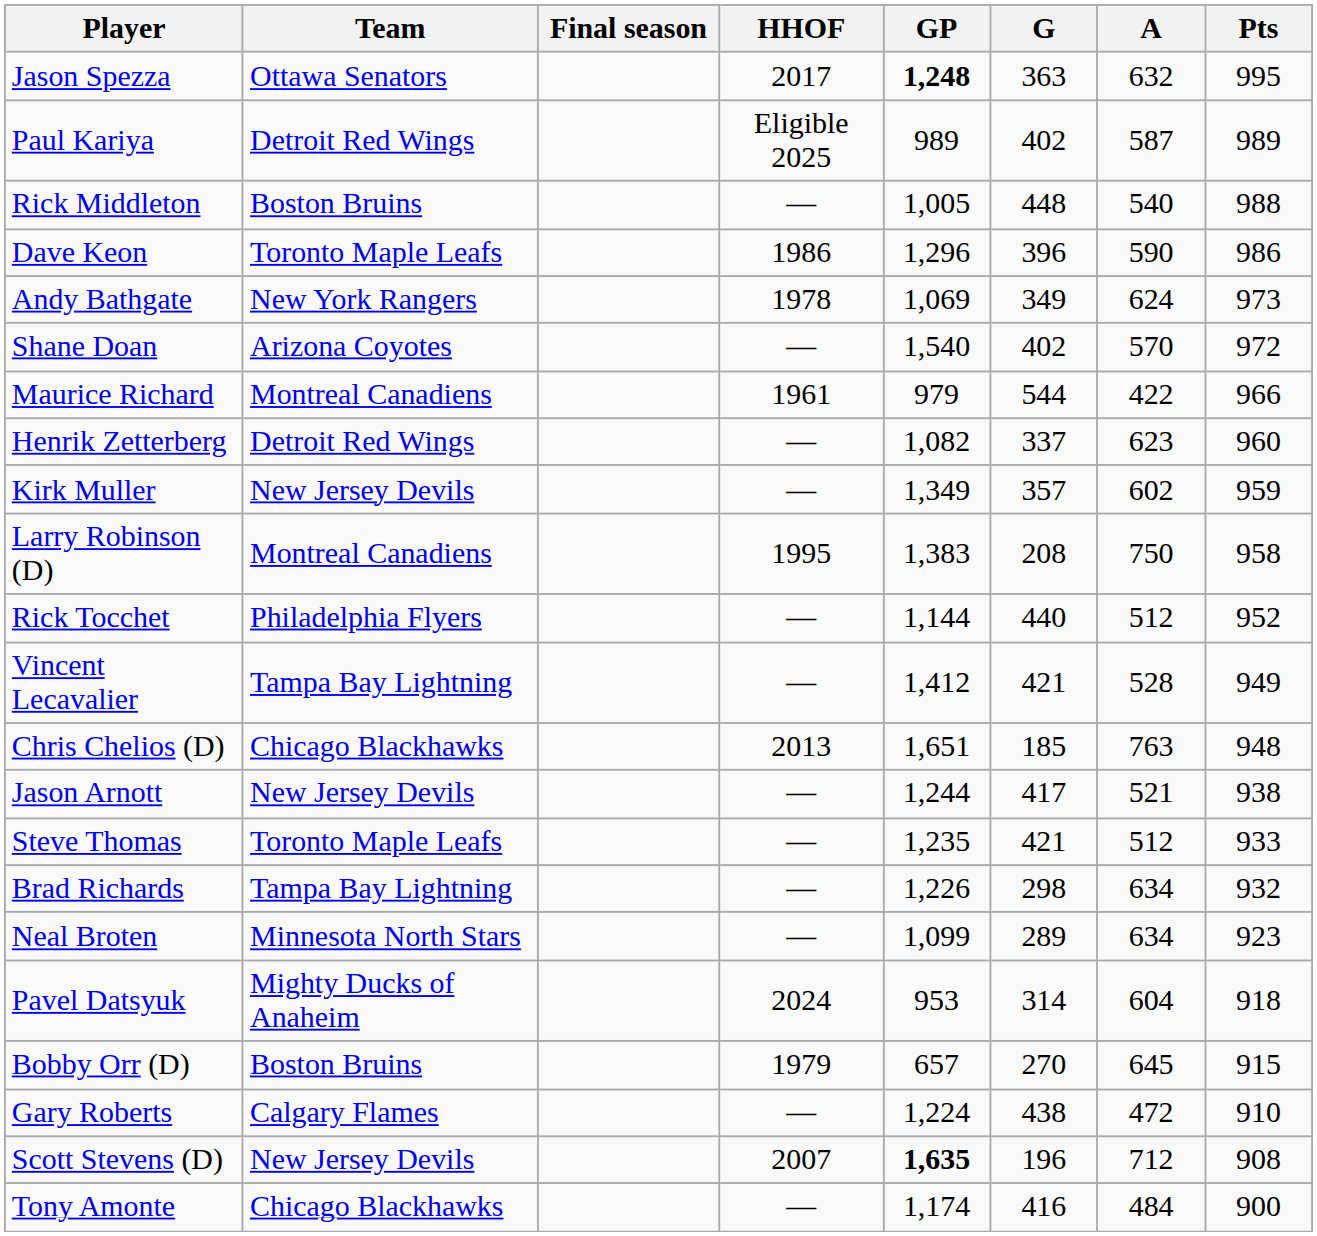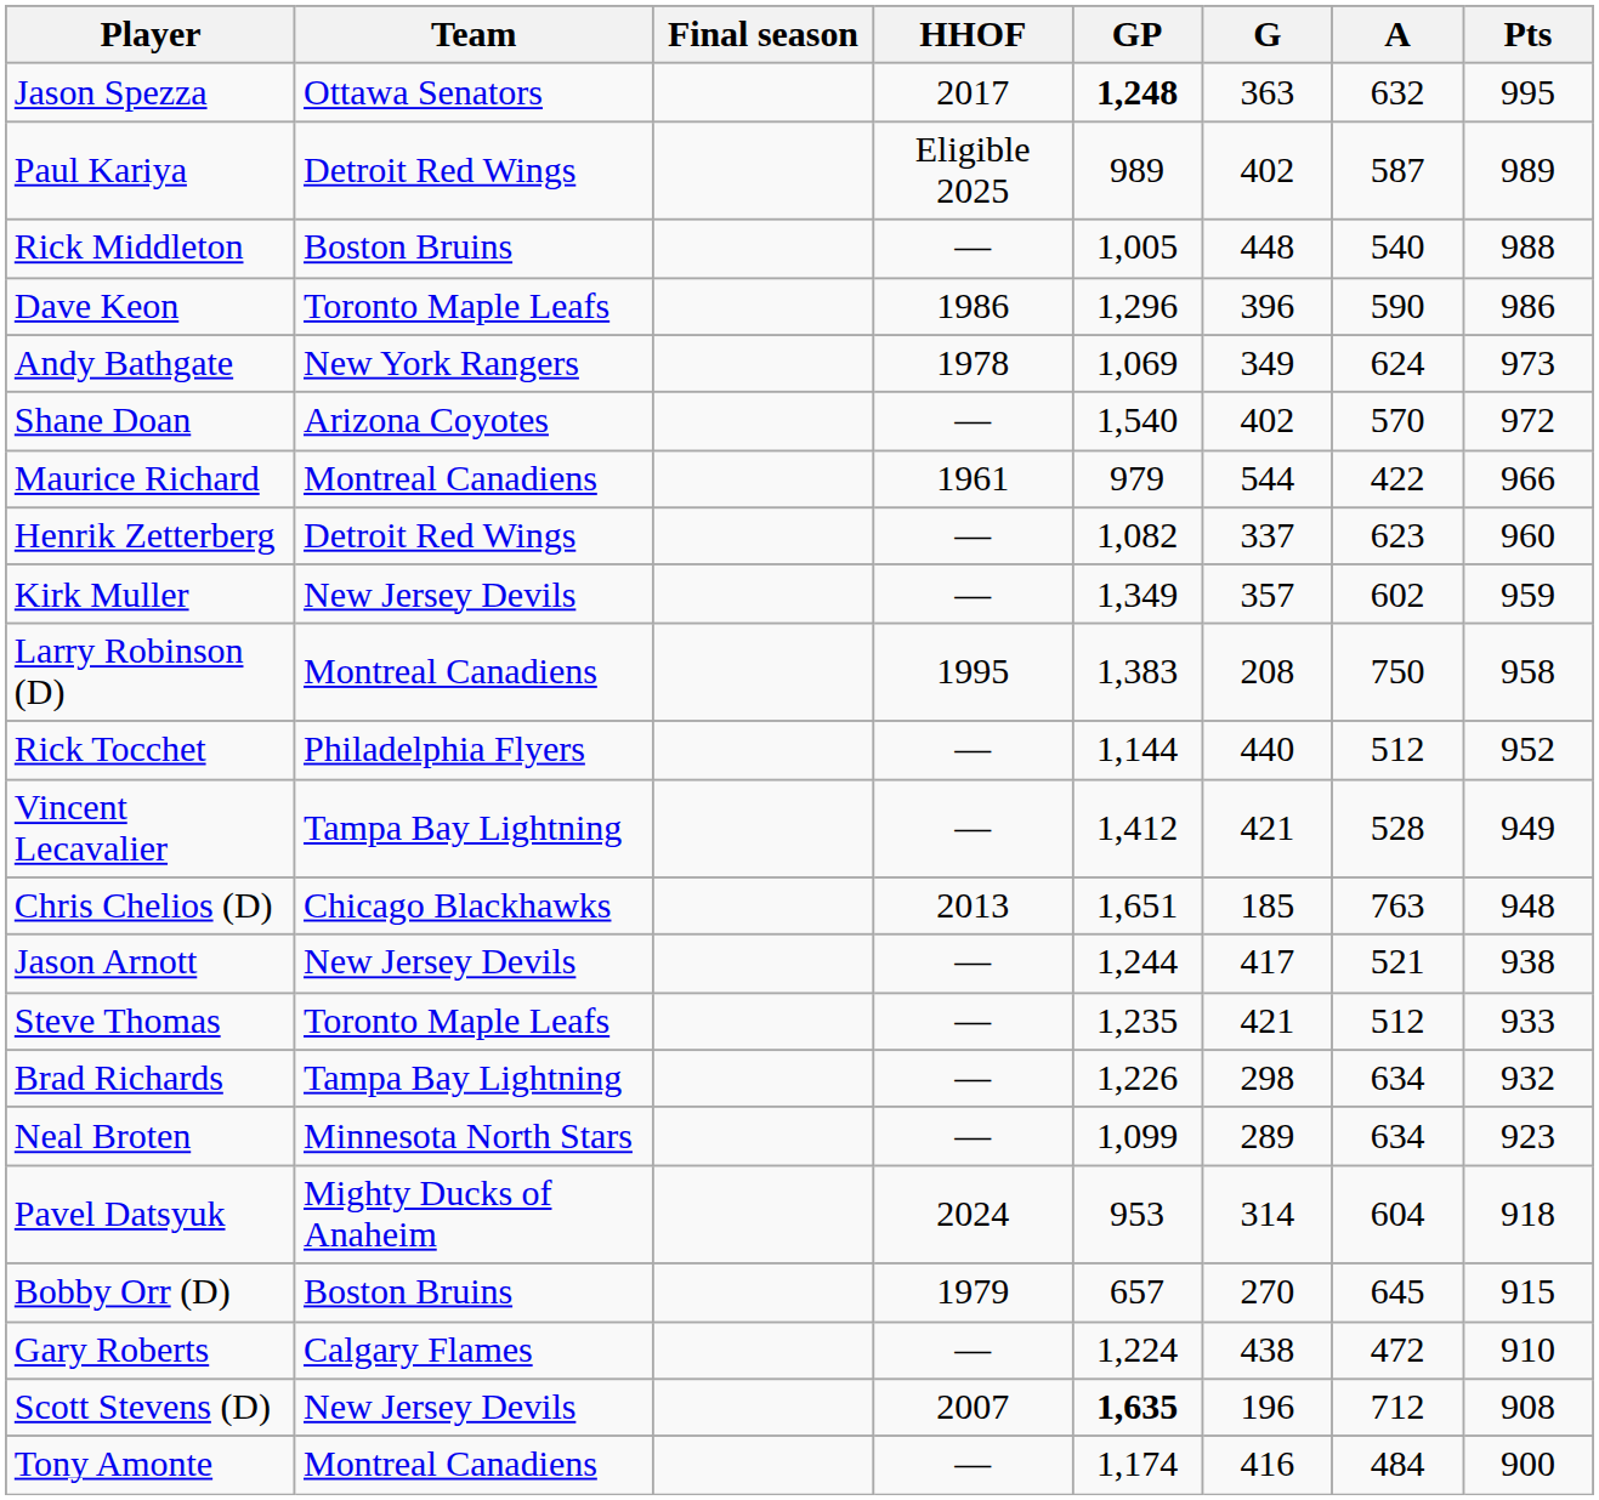Tony Amonte | Team: Chicago Blackhawks -> Montreal Canadiens
